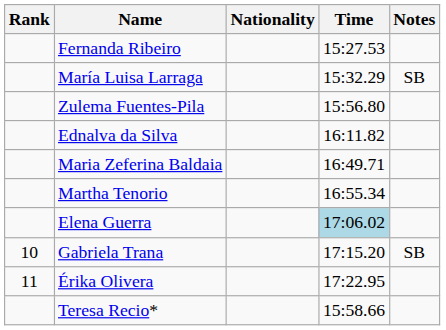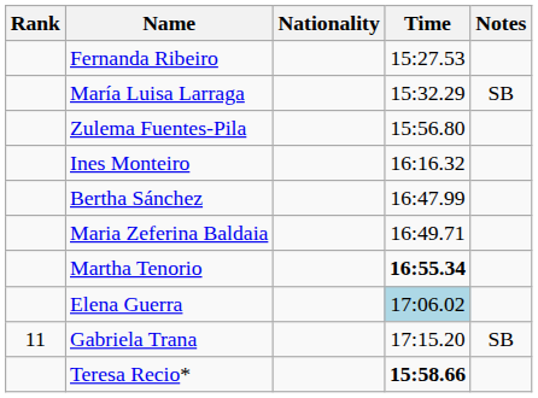- row: Ednalva da Silva | 16:11.82
+ row: Ines Monteiro | 16:16.32
+ row: Bertha Sánchez | 16:47.99
Martha Tenorio | Time: normal -> bold
Gabriela Trana | Rank: 10 -> 11
- row: 11 | Érika Olivera | 17:22.95
Teresa Recio* | Time: normal -> bold
